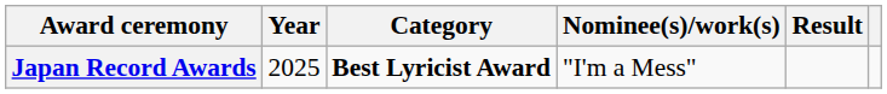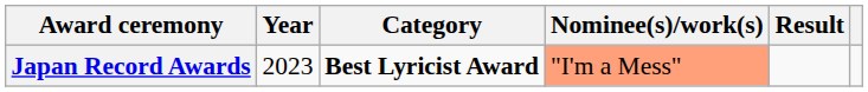Japan Record Awards | Year: 2025 -> 2023
Japan Record Awards | Nominee(s)/work(s): no background -> lightsalmon background
